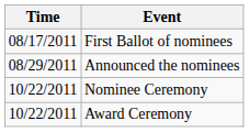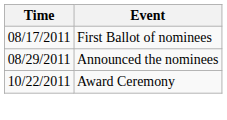- row: 10/22/2011 | Nominee Ceremony
